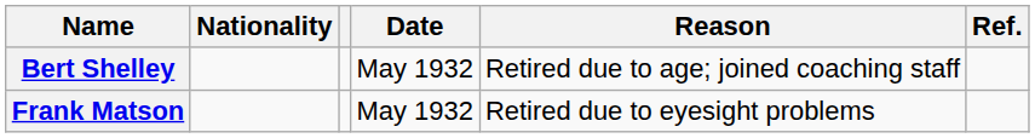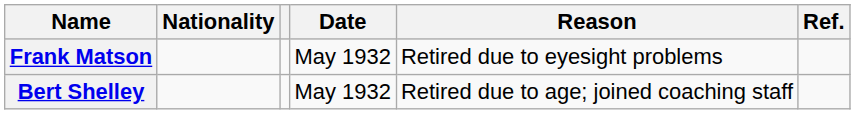rows swapped: Frank Matson <-> Bert Shelley
